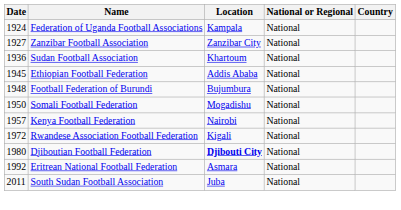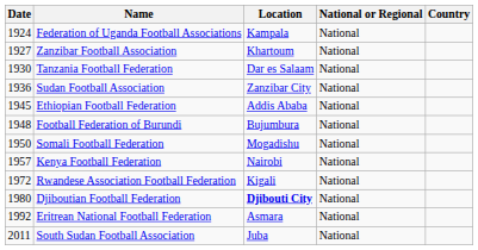Zanzibar Football Association | Location: Zanzibar City -> Khartoum
+ row: 1930 | Tanzania Football Federation | Dar es Salaam | National
Sudan Football Association | Location: Khartoum -> Zanzibar City
